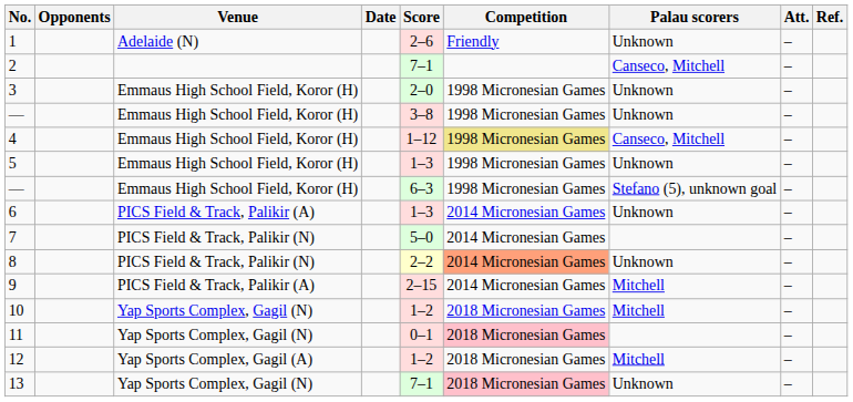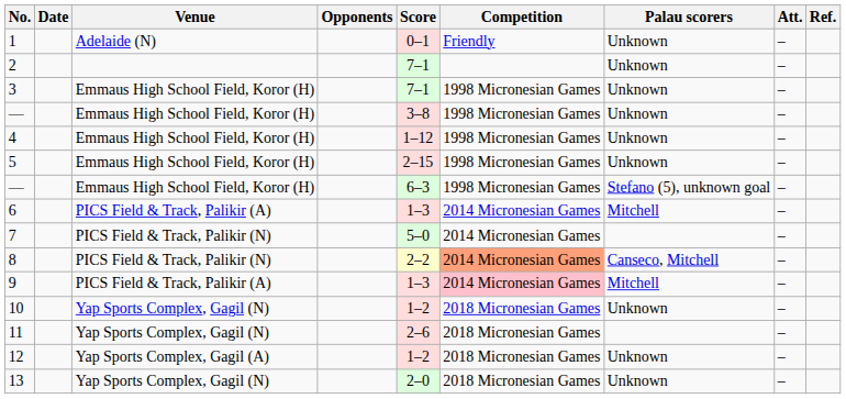columns swapped: Date <-> Opponents
1 | Score: 2–6 -> 0–1
2 | Palau scorers: Canseco, Mitchell -> Unknown
3 | Score: 2–0 -> 7–1
4 | Competition: khaki background -> no background
4 | Palau scorers: Canseco, Mitchell -> Unknown
5 | Score: 1–3 -> 2–15
6 | Palau scorers: Unknown -> Mitchell
8 | Palau scorers: Unknown -> Canseco, Mitchell
9 | Score: 2–15 -> 1–3
9 | Competition: no background -> pink background
10 | Palau scorers: Mitchell -> Unknown
11 | Score: 0–1 -> 2–6
11 | Competition: pink background -> no background
12 | Palau scorers: Mitchell -> Unknown
13 | Score: 7–1 -> 2–0
13 | Competition: pink background -> no background
